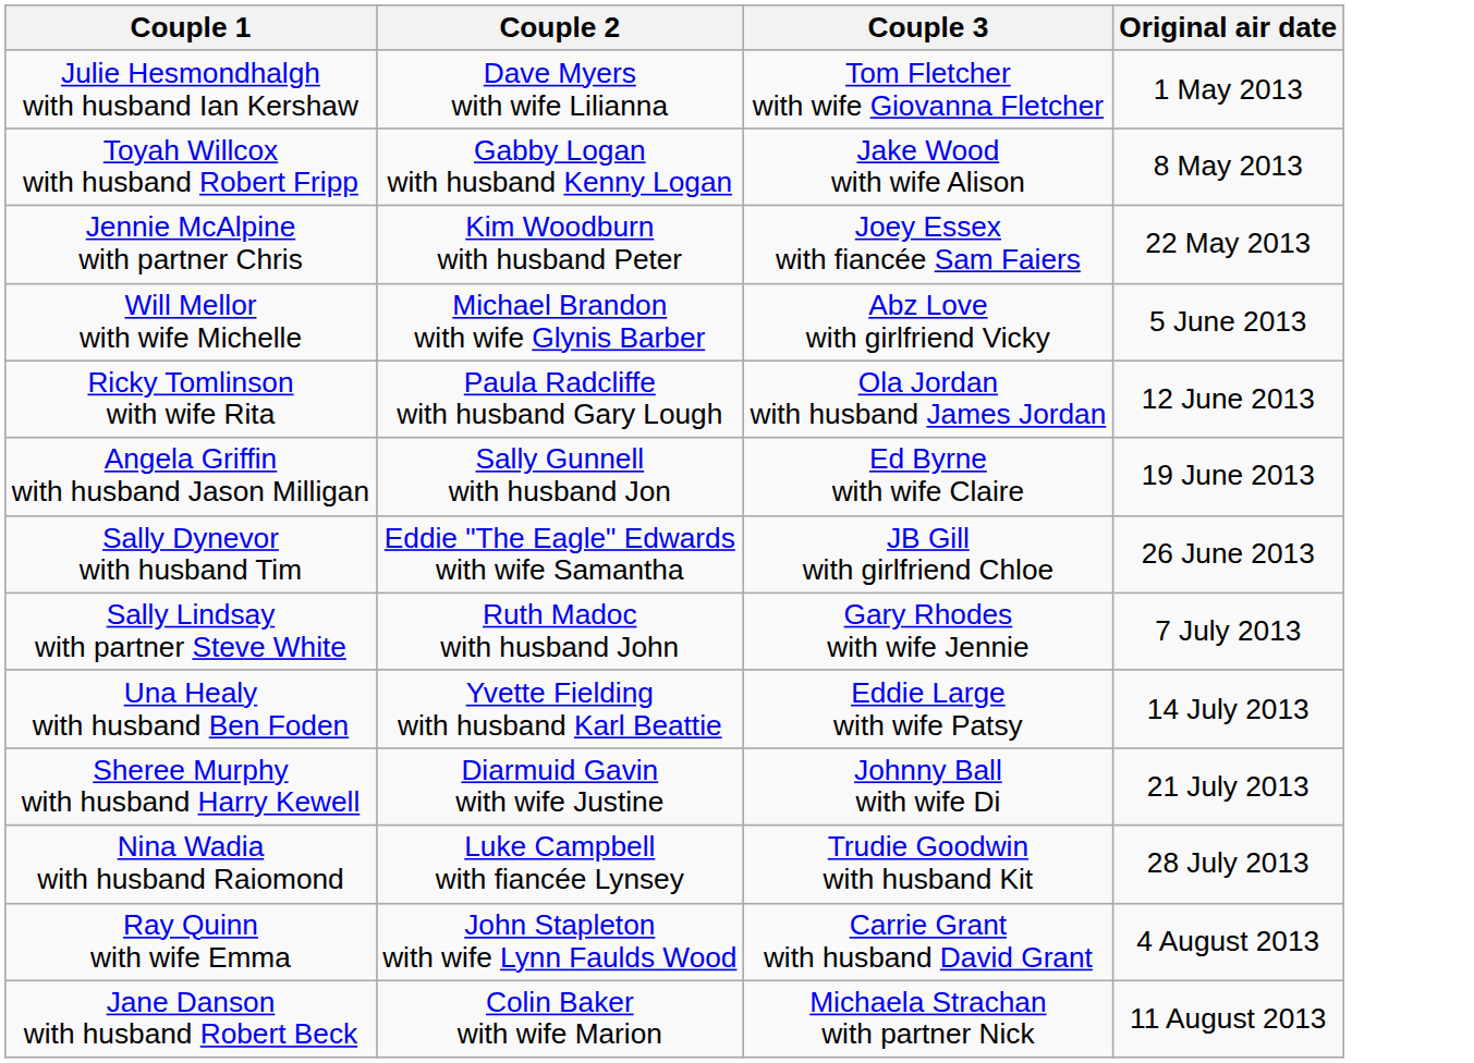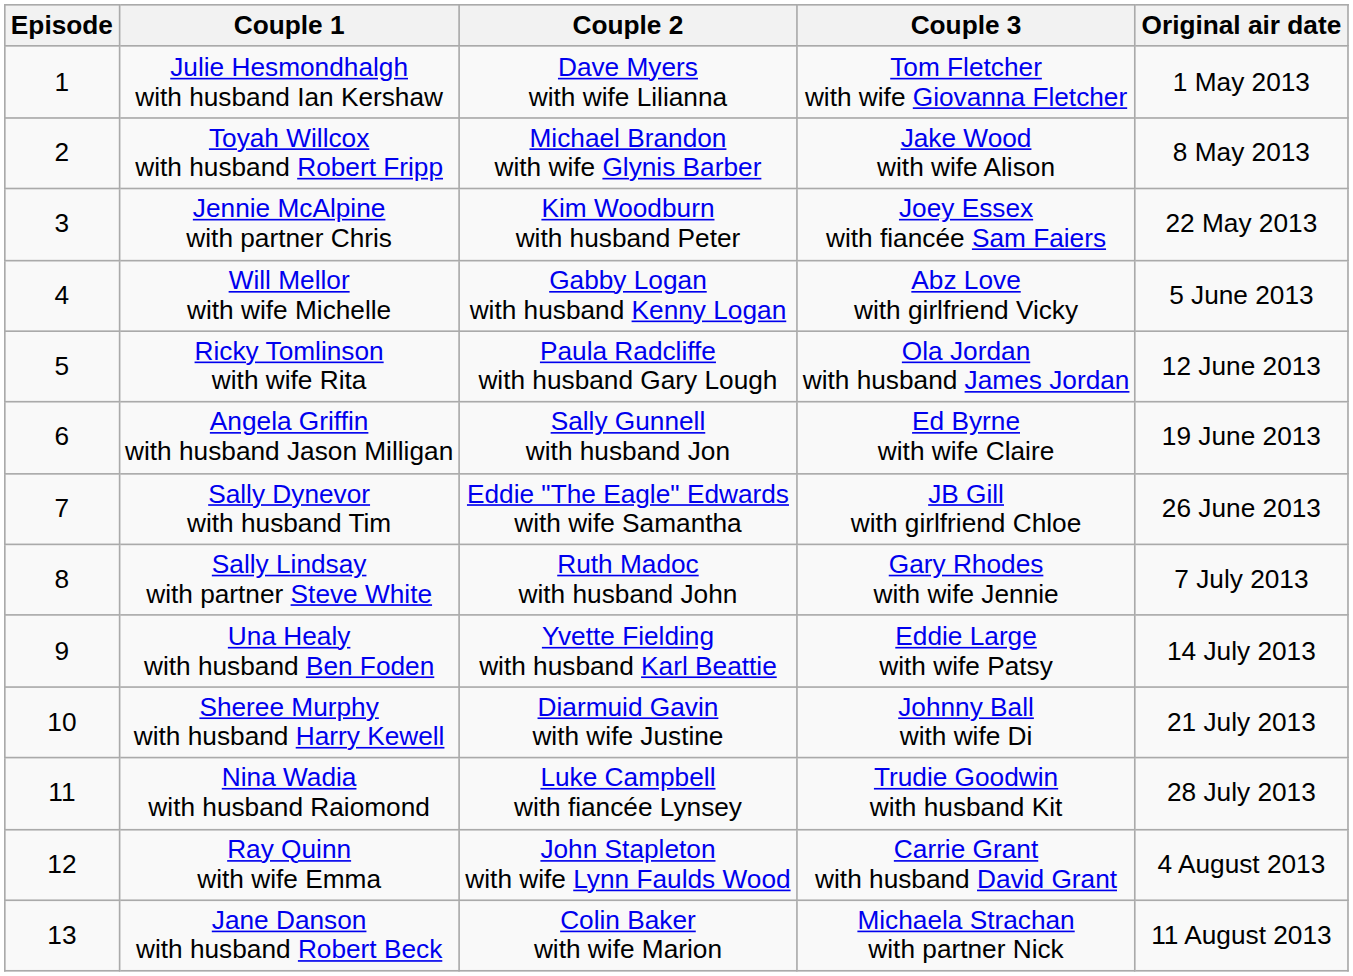+ column: Episode | 1 | 2 | 3 | 4 | 5 | 6 | 7 | 8 | 9 | 10 | 11 | 12 | 13
Toyah Willcox with husband Robert Fripp | Couple 2: Gabby Logan with husband Kenny Logan -> Michael Brandon with wife Glynis Barber
Will Mellor with wife Michelle | Couple 2: Michael Brandon with wife Glynis Barber -> Gabby Logan with husband Kenny Logan
